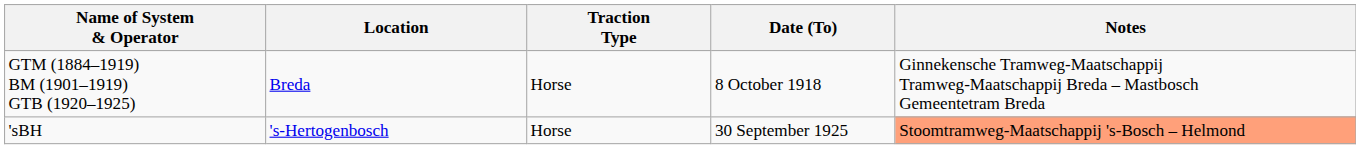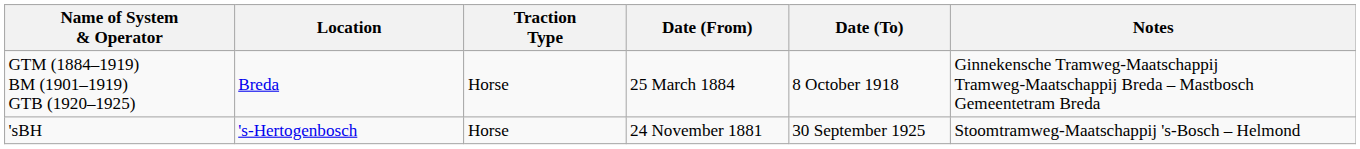+ column: Date (From) | 25 March 1884 | 24 November 1881
'sBH | Notes: lightsalmon background -> no background
